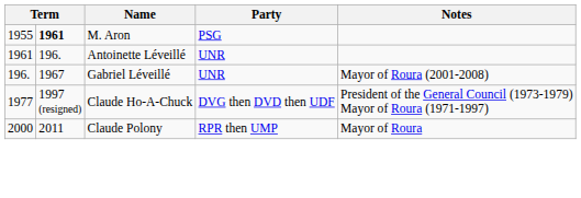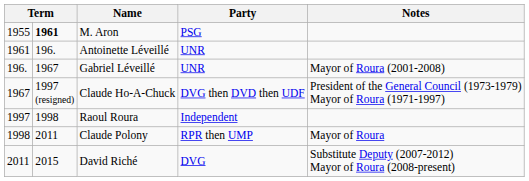Claude Ho-A-Chuck | column 1: 1977 -> 1967
+ row: 1997 | 1998 | Raoul Roura | Independent
Claude Polony | column 1: 2000 -> 1998
+ row: 2011 | 2015 | David Riché | DVG | Substitute Deputy (2007-2012) Mayor of Roura (2008-present)
